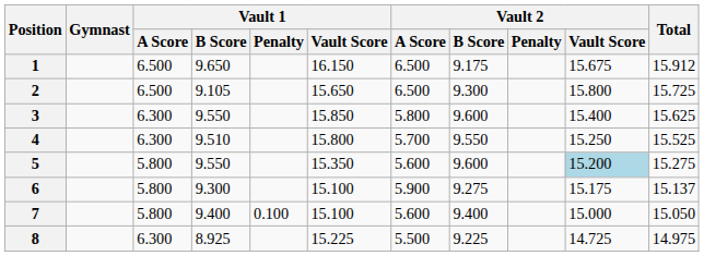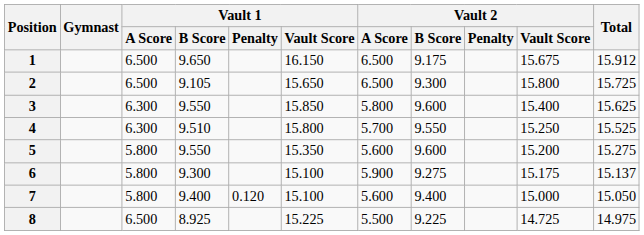5 | Vault 2 / Vault Score: lightblue background -> no background
7 | Vault 1 / Penalty: 0.100 -> 0.120
8 | Vault 1 / A Score: 6.300 -> 6.500
